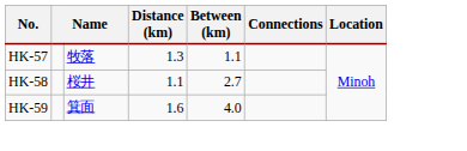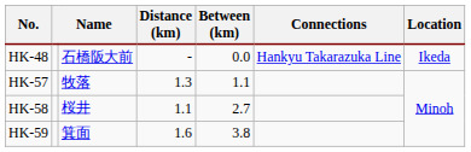+ row: HK-48 | 石橋阪大前 | - | 0.0 | Hankyu Takarazuka Line | Ikeda
HK-59 | Between (km): 4.0 -> 3.8
